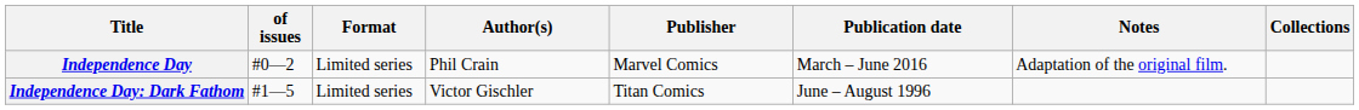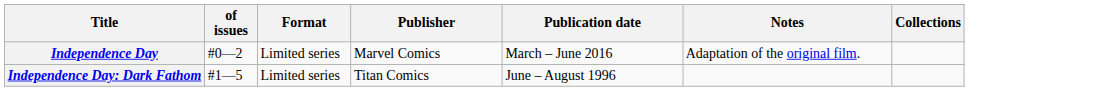- column: Author(s) | Phil Crain | Victor Gischler
